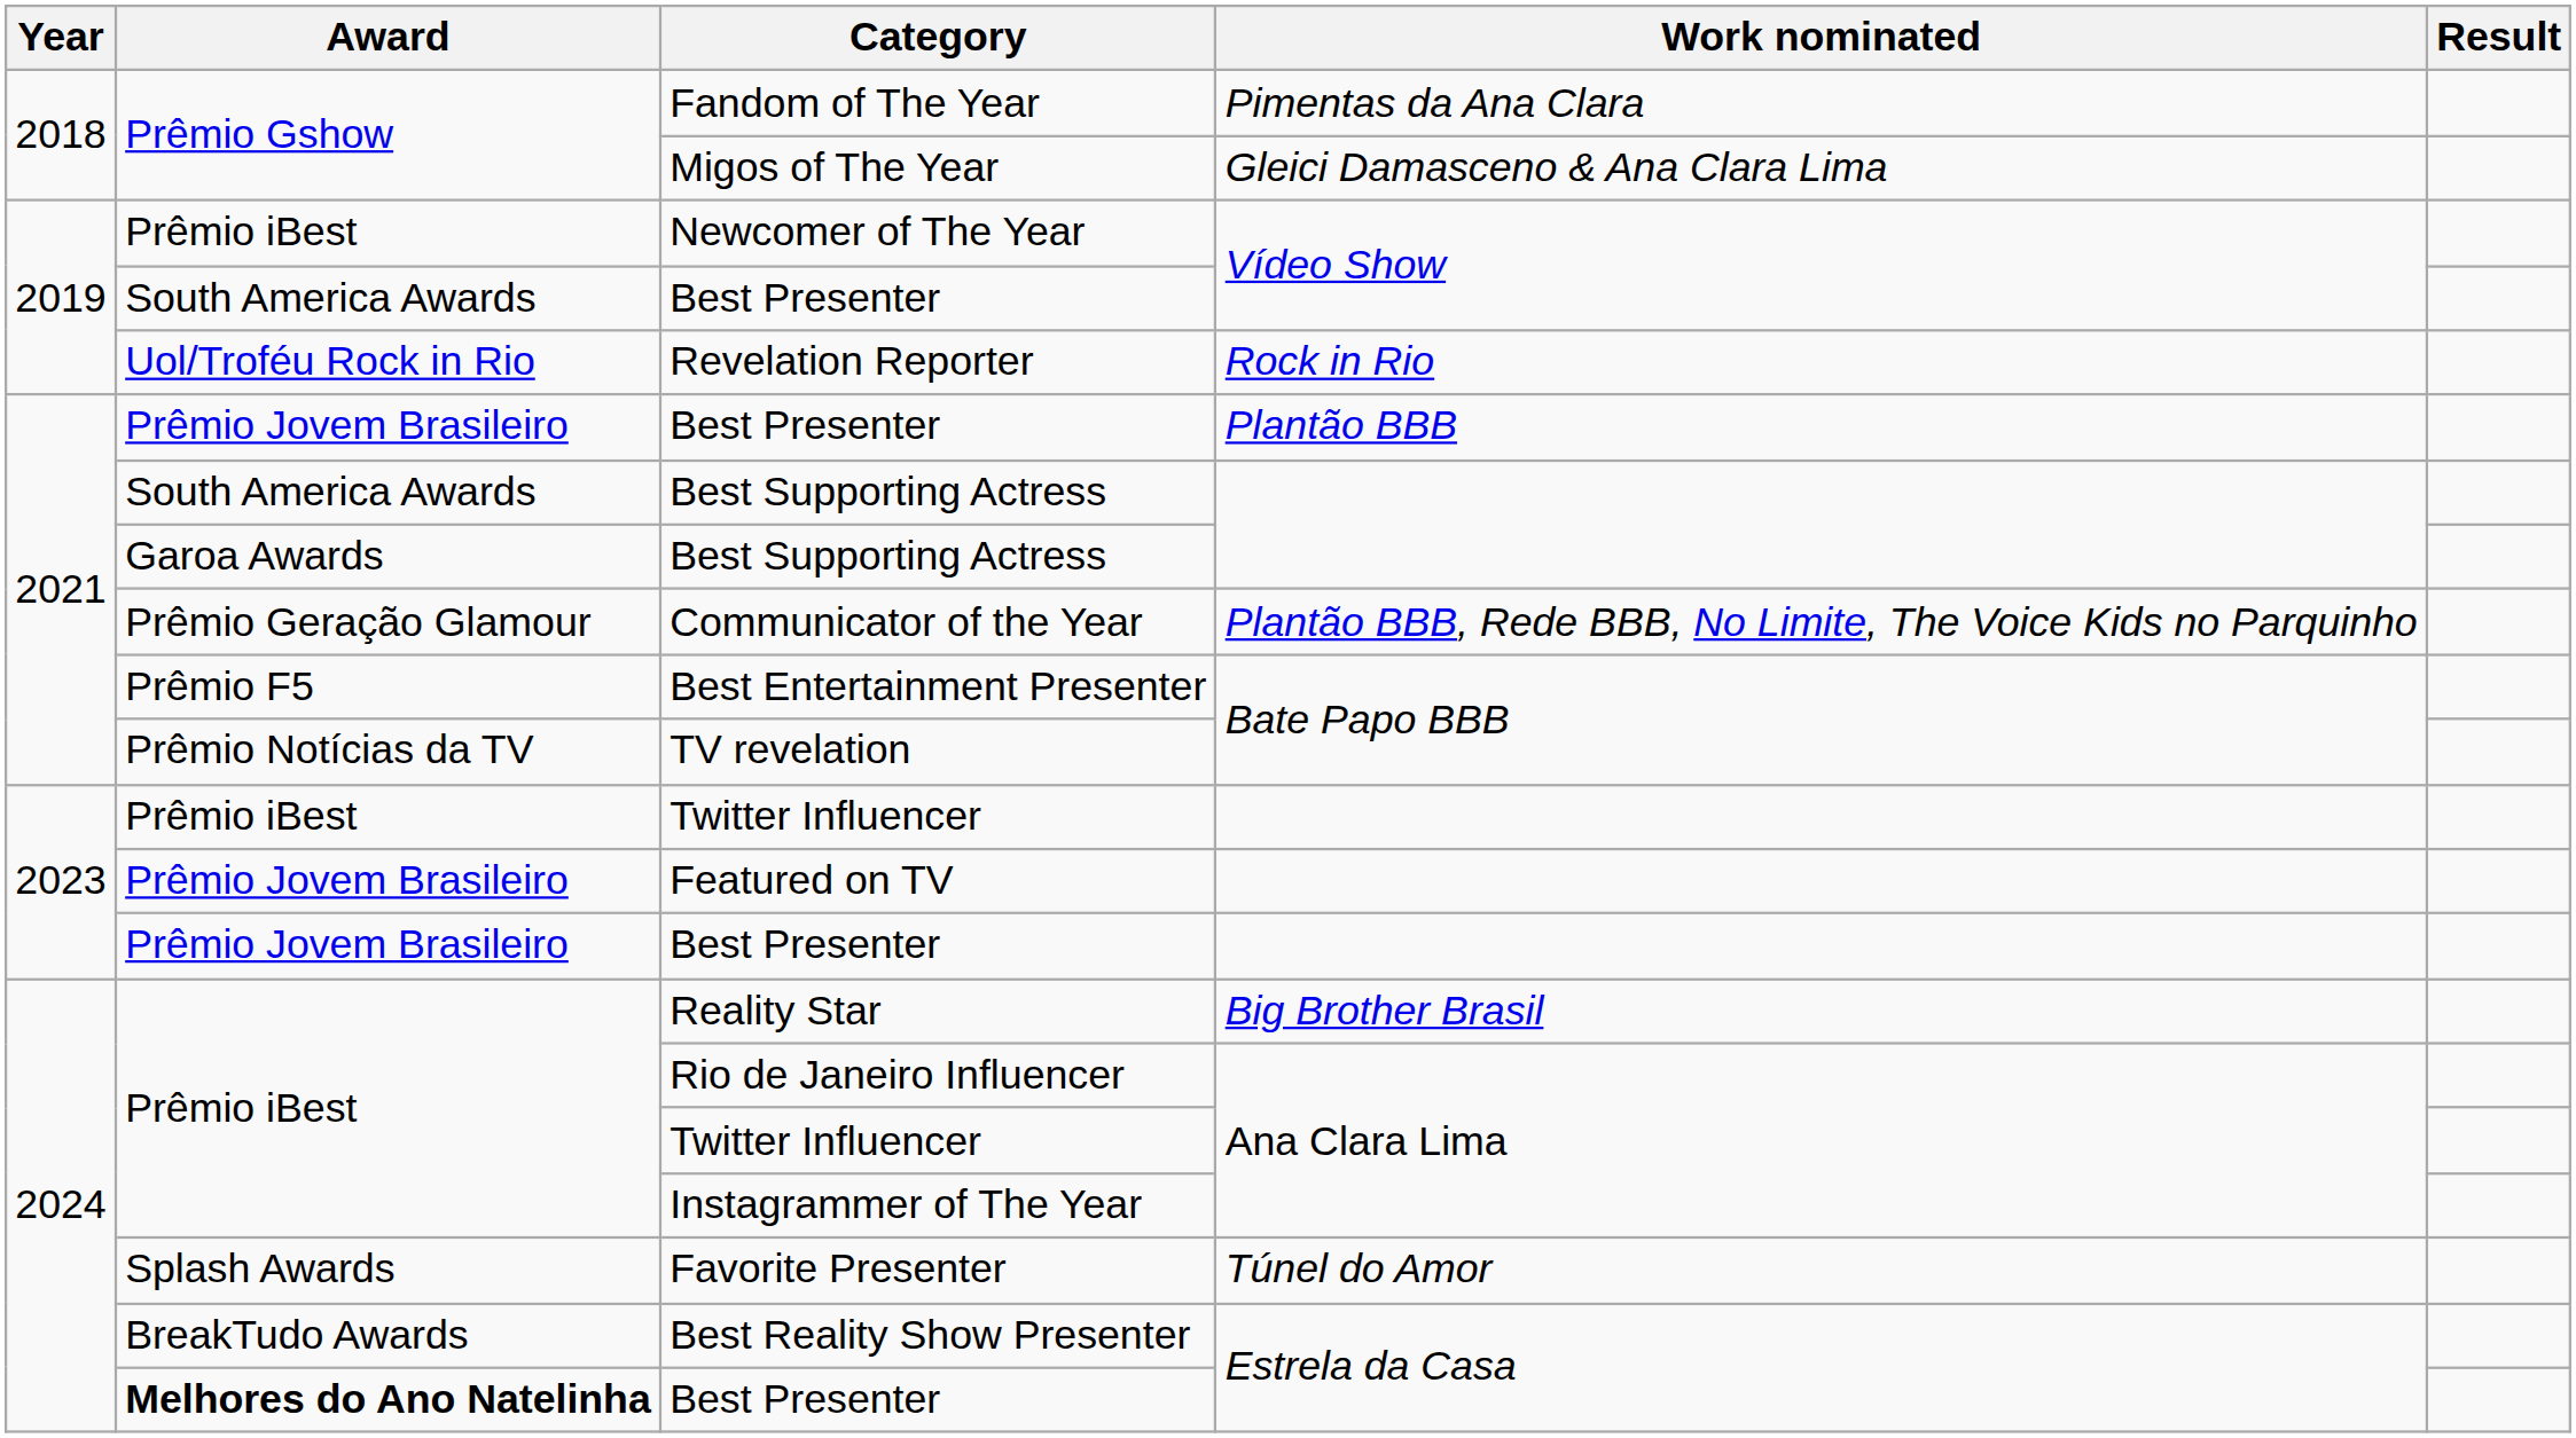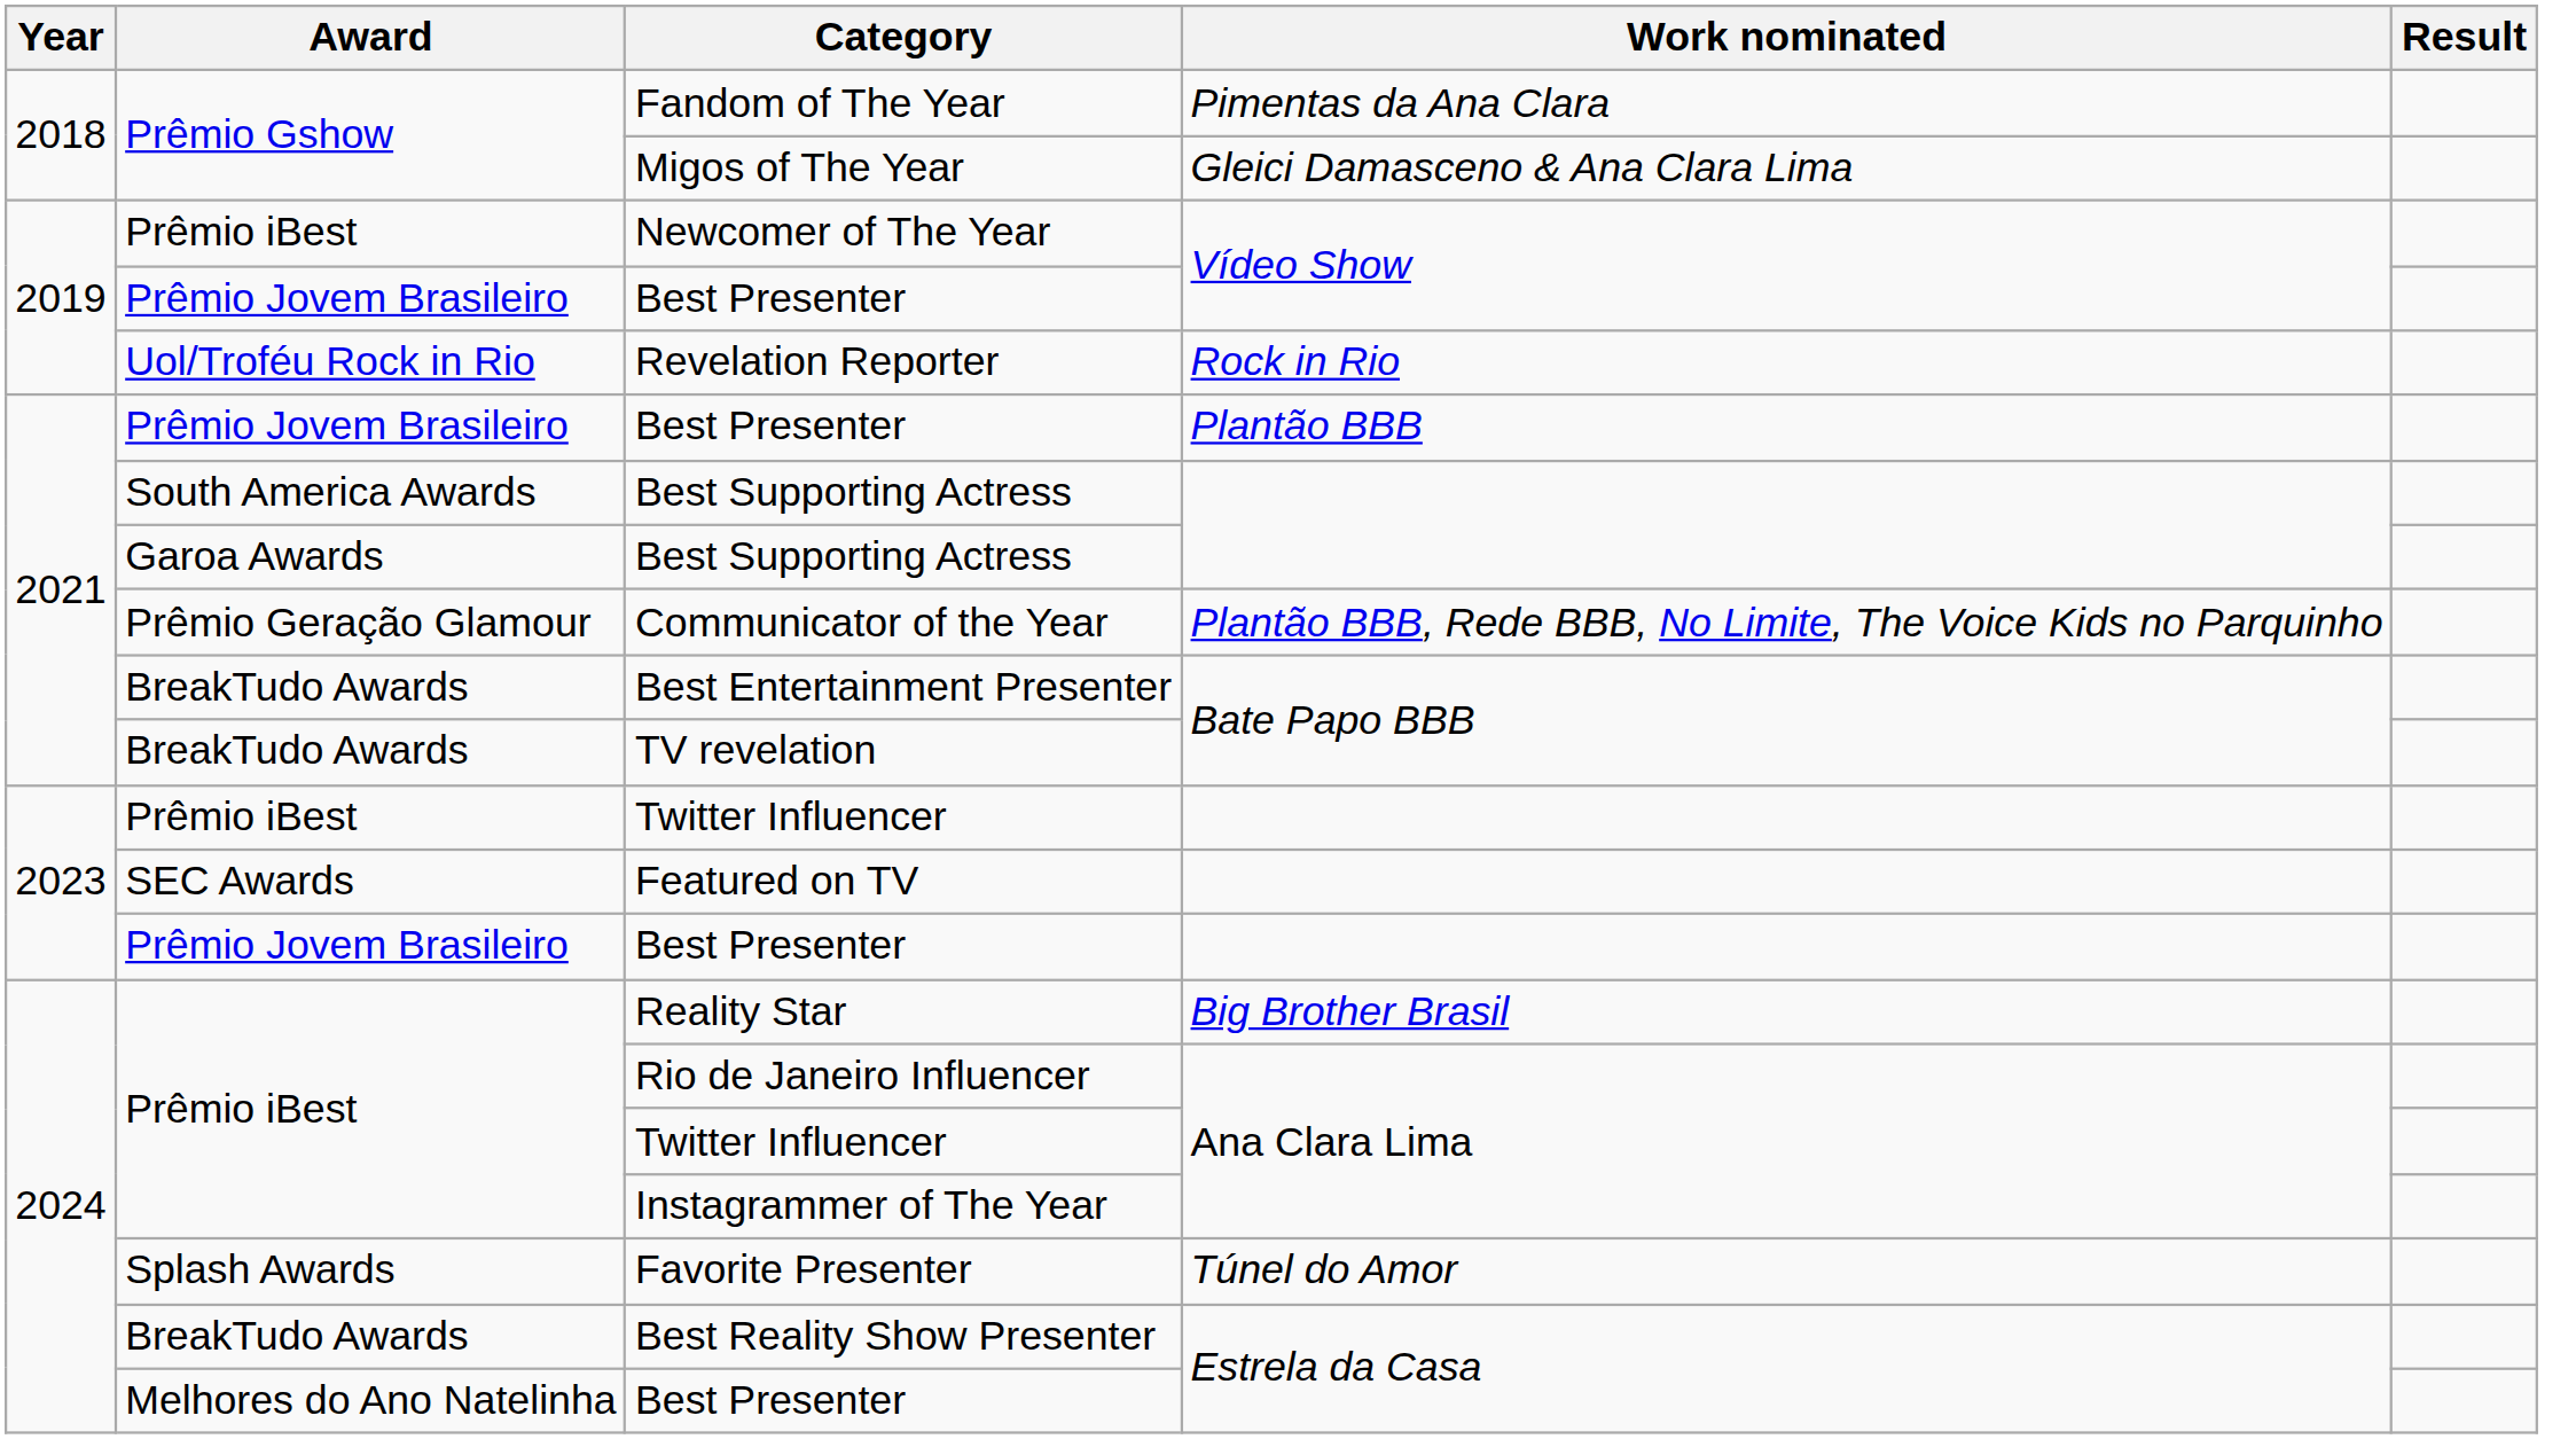Best Presenter / Vídeo Show | Award: South America Awards -> Prêmio Jovem Brasileiro
Best Entertainment Presenter | Award: Prêmio F5 -> BreakTudo Awards
TV revelation | Award: Prêmio Notícias da TV -> BreakTudo Awards
Featured on TV | Award: Prêmio Jovem Brasileiro -> SEC Awards
Best Presenter / Estrela da Casa | Award: bold -> normal
